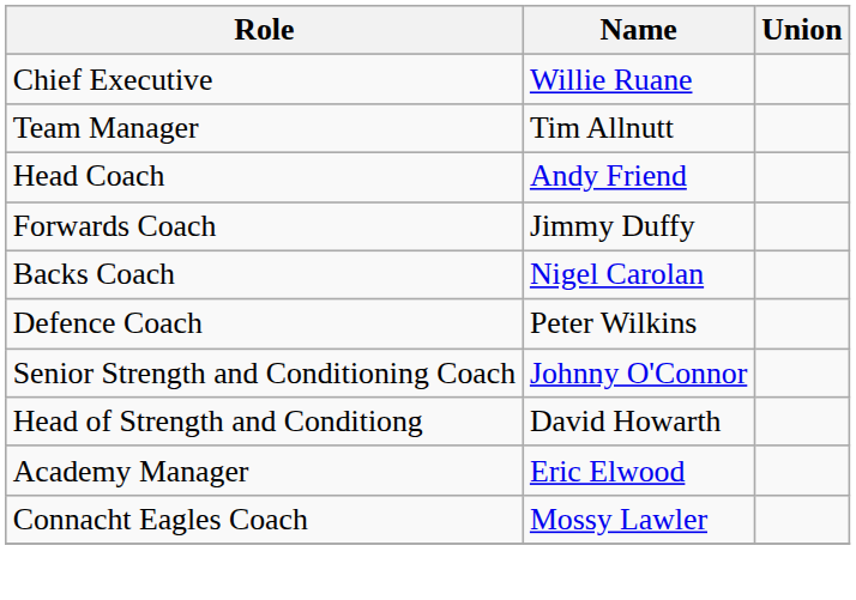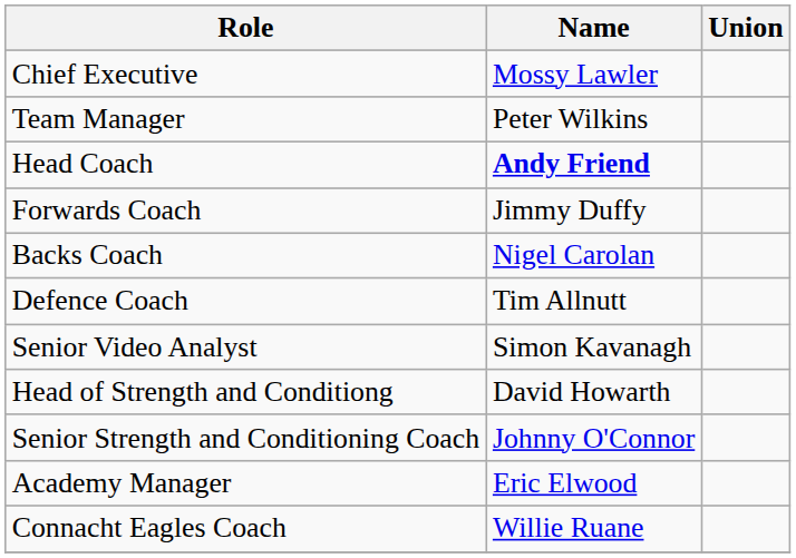Chief Executive | Name: Willie Ruane -> Mossy Lawler
Team Manager | Name: Tim Allnutt -> Peter Wilkins
Head Coach | Name: normal -> bold
Defence Coach | Name: Peter Wilkins -> Tim Allnutt
+ row: Senior Video Analyst | Simon Kavanagh
rows swapped: Head of Strength and Conditiong <-> Senior Strength and Conditioning Coach
Connacht Eagles Coach | Name: Mossy Lawler -> Willie Ruane
